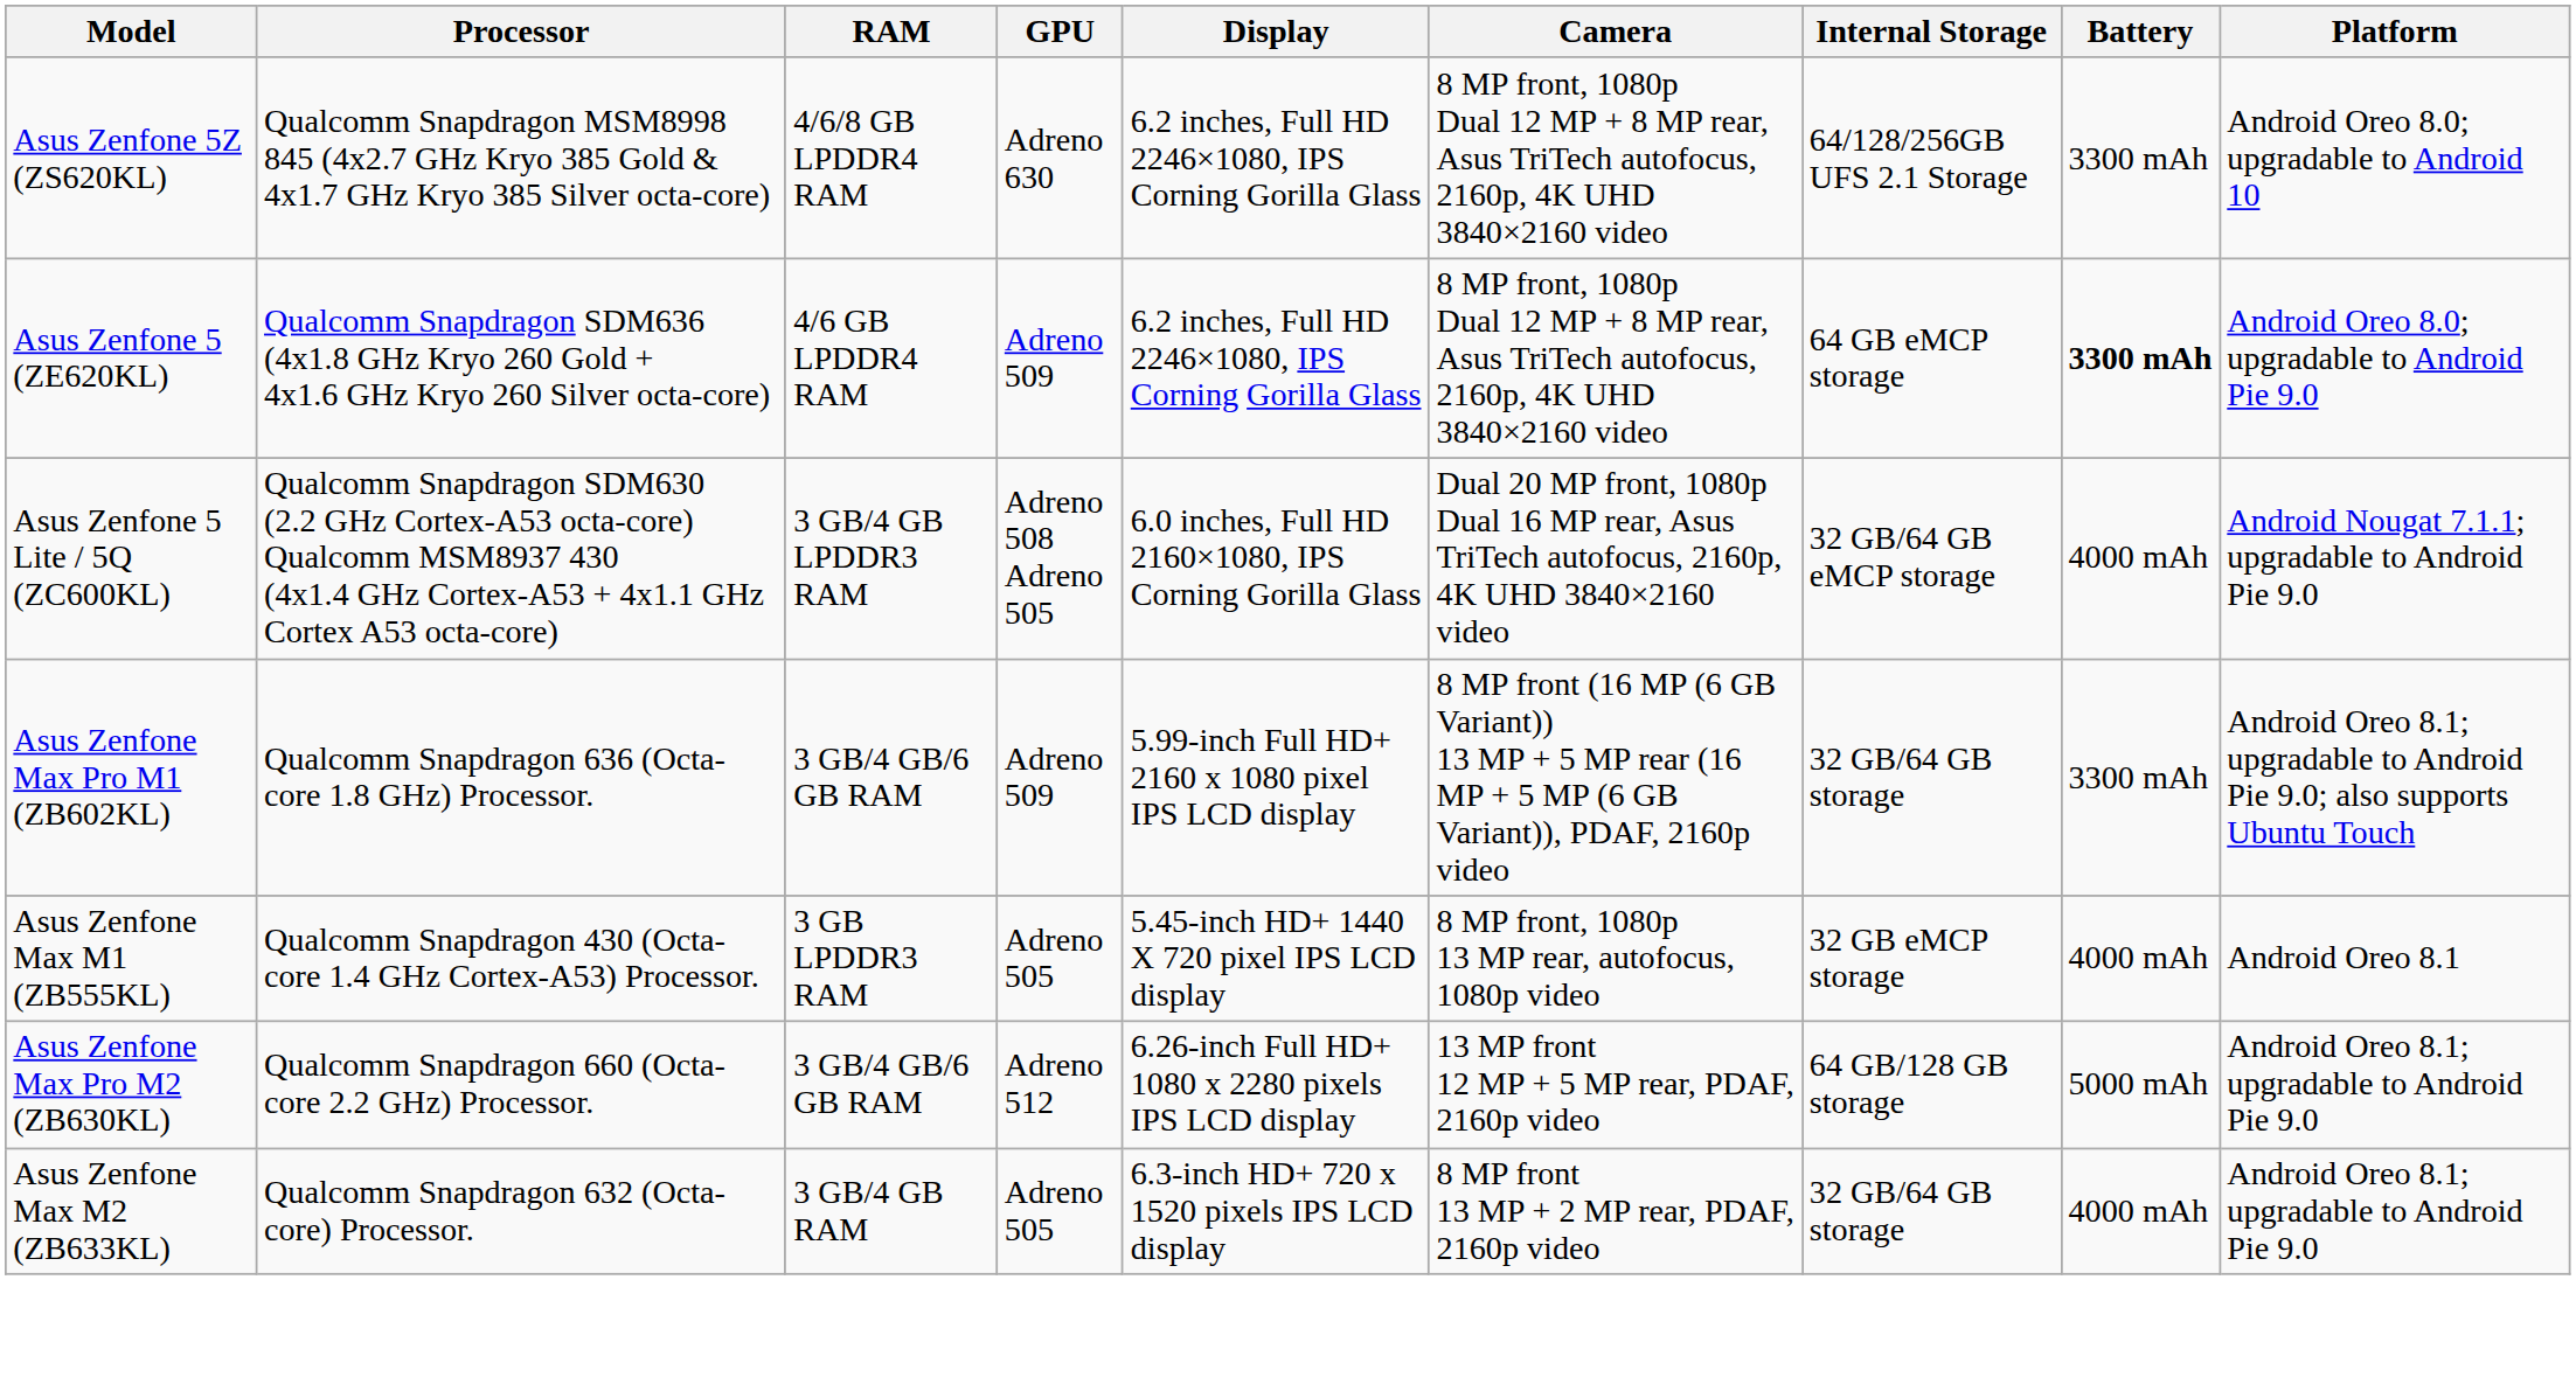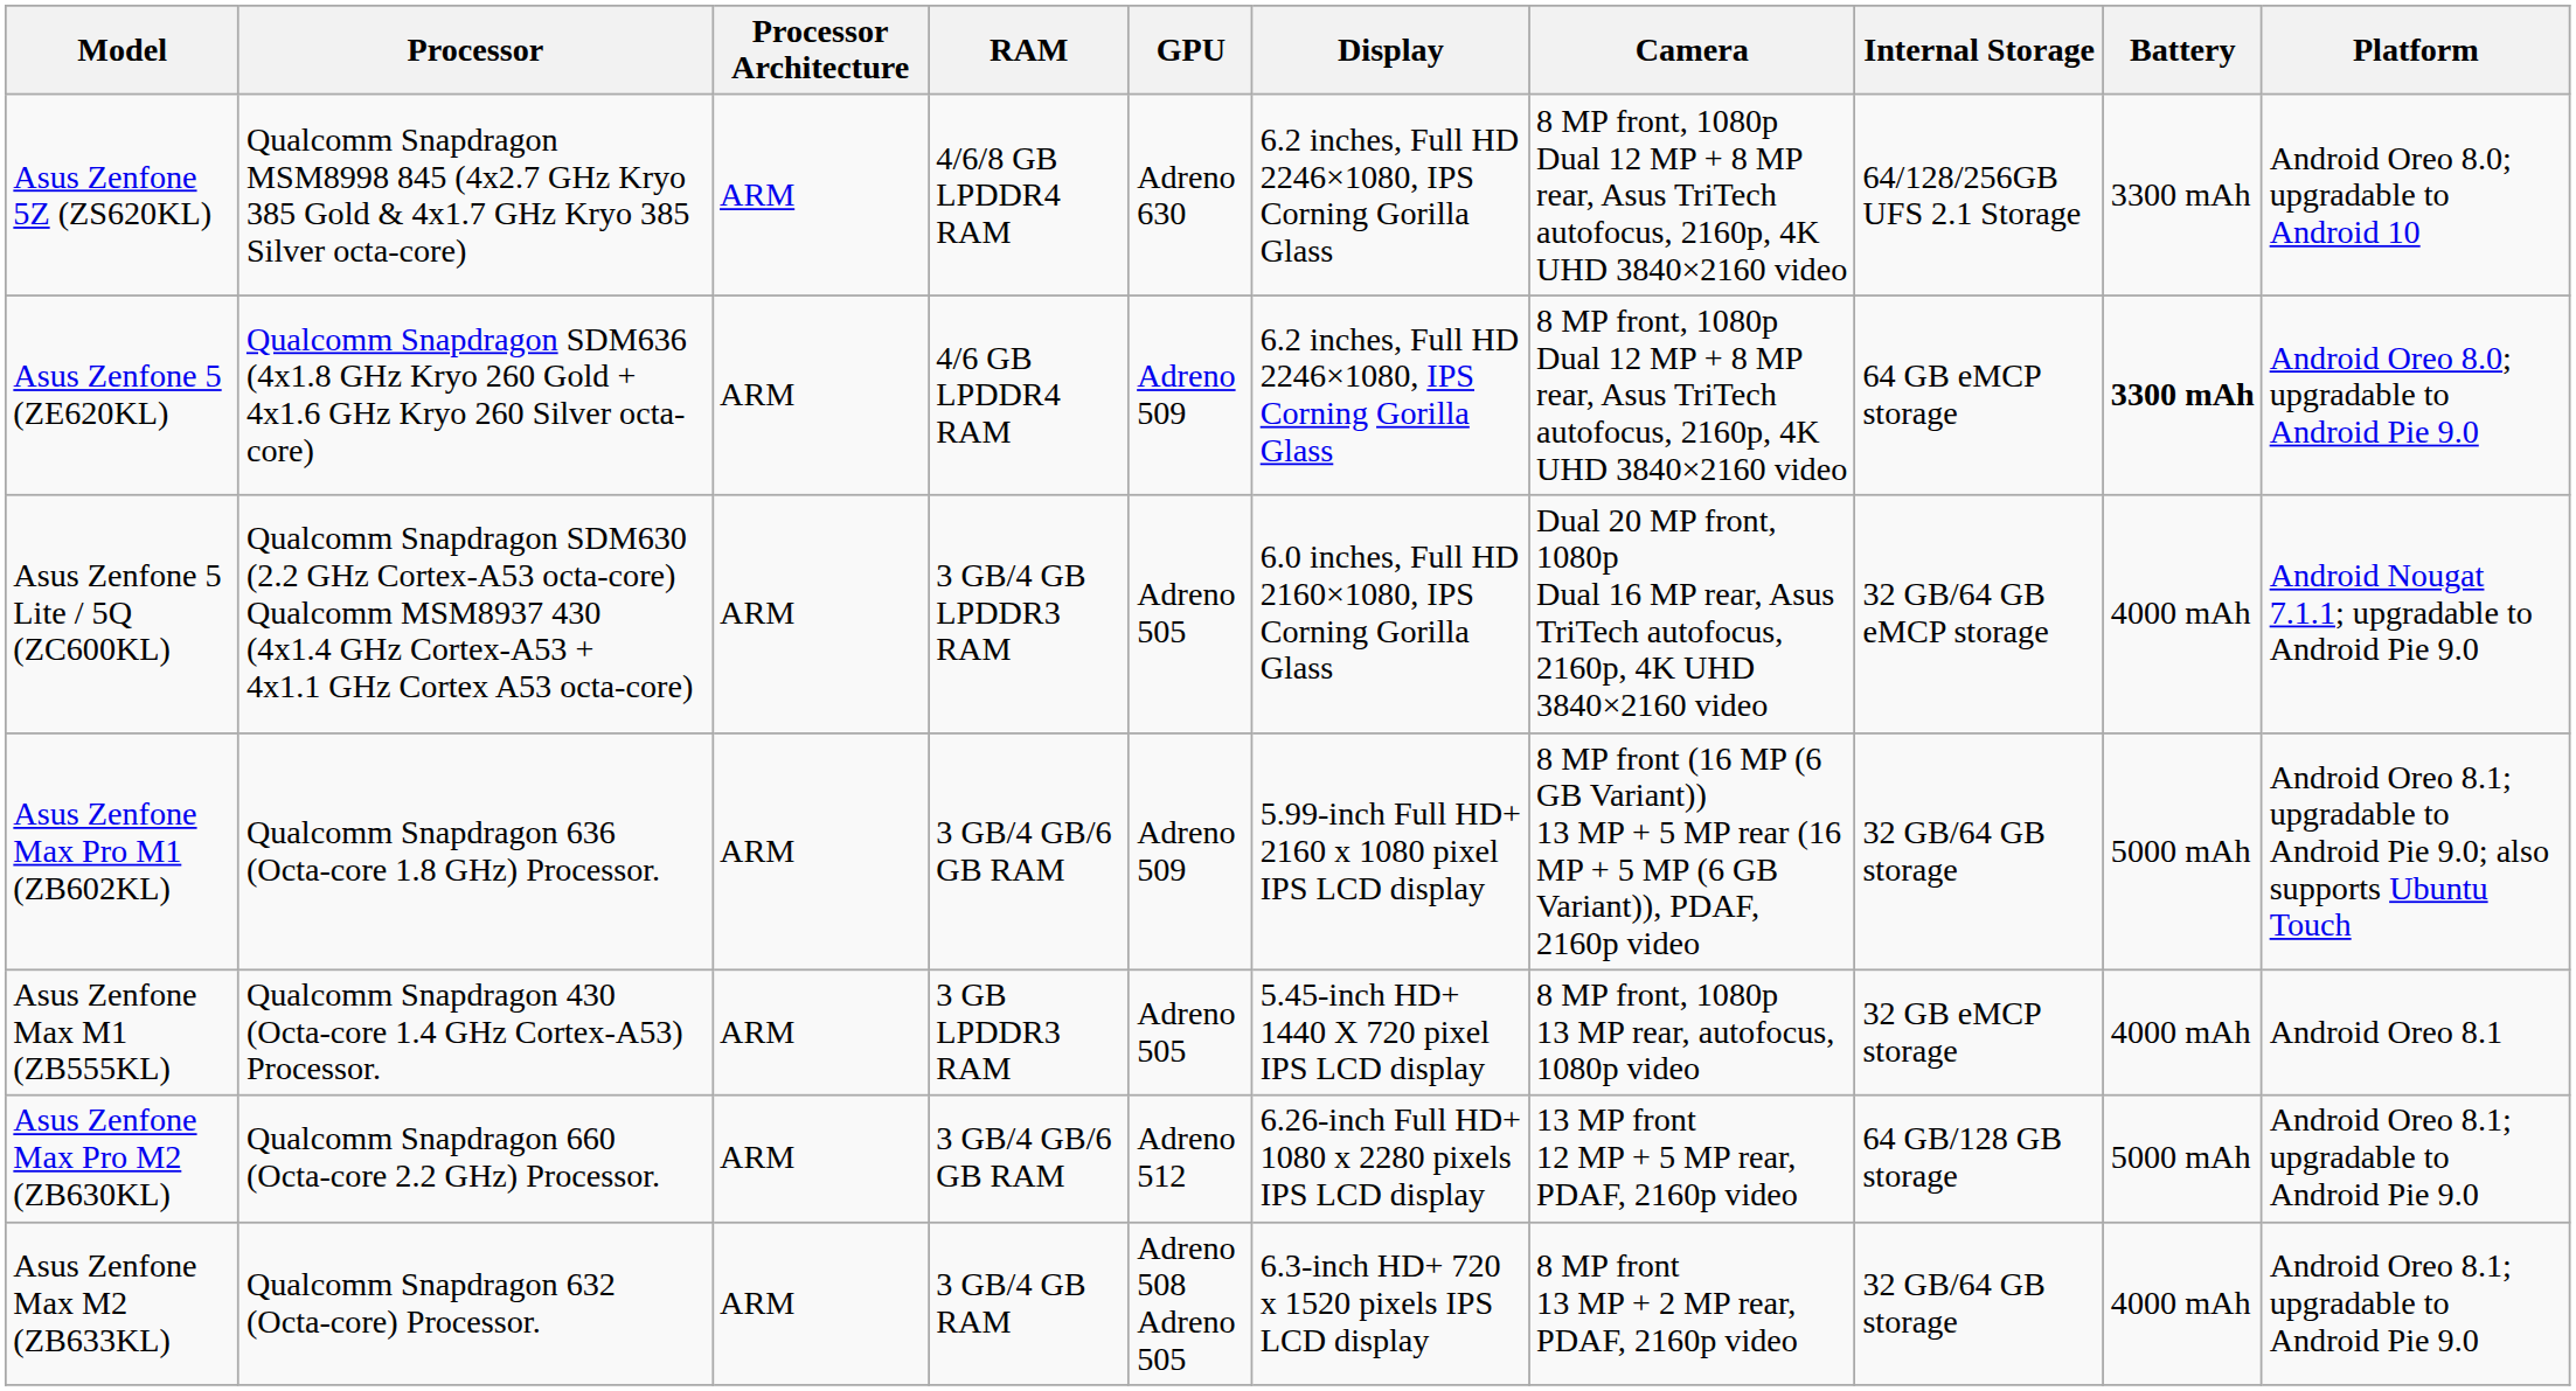+ column: Processor Architecture | ARM | ARM | ARM | ARM | ARM | ARM | ARM
Asus Zenfone 5 Lite / 5Q (ZC600KL) | GPU: Adreno 508 Adreno 505 -> Adreno 505
Asus Zenfone Max Pro M1 (ZB602KL) | Battery: 3300 mAh -> 5000 mAh
Asus Zenfone Max M2 (ZB633KL) | GPU: Adreno 505 -> Adreno 508 Adreno 505
